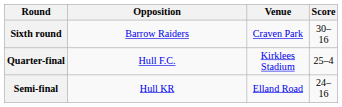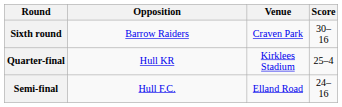Quarter-final | Opposition: Hull F.C. -> Hull KR
Semi-final | Opposition: Hull KR -> Hull F.C.
